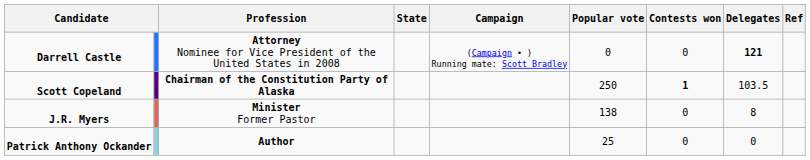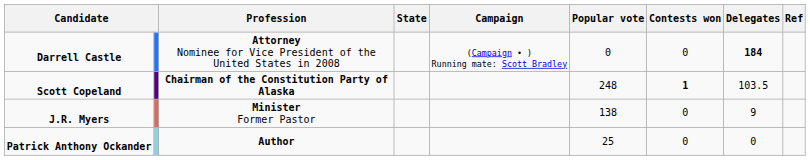Darrell Castle | Delegates: 121 -> 184
Scott Copeland | Popular vote: 250 -> 248
J.R. Myers | Delegates: 8 -> 9
